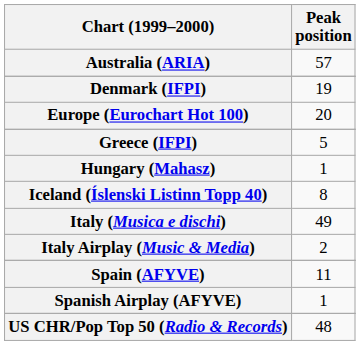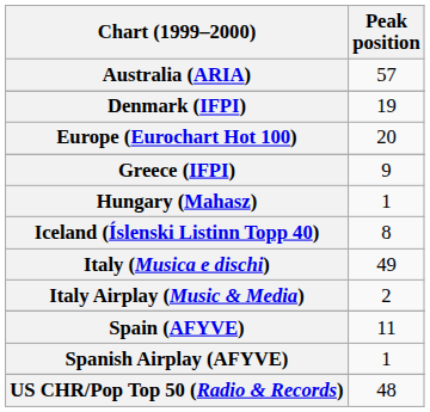Greece (IFPI) | Peak position: 5 -> 9
